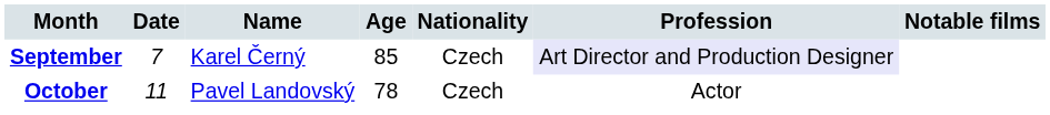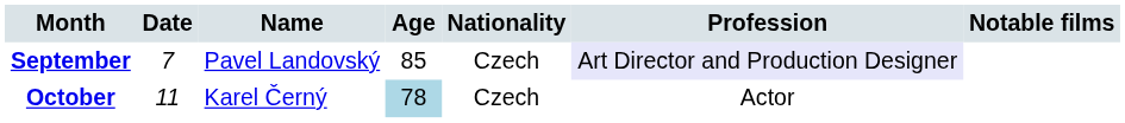September | Name: Karel Černý -> Pavel Landovský
October | Name: Pavel Landovský -> Karel Černý
October | Age: no background -> lightblue background
